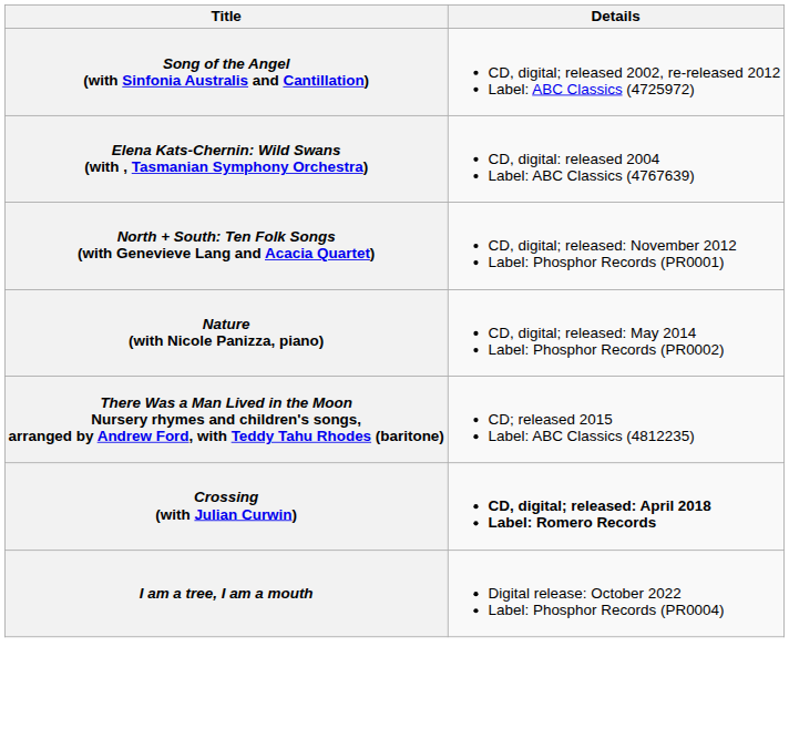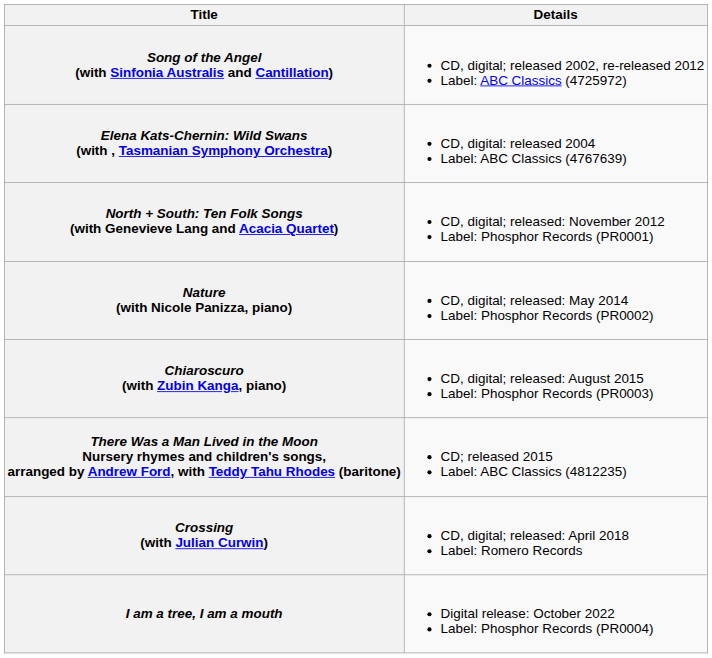+ row: Chiaroscuro (with Zubin Kanga, piano) | CD, digital; released: August 2015 Label: Phosphor Records (PR0003)
Crossing (with Julian Curwin) | Details: bold -> normal
